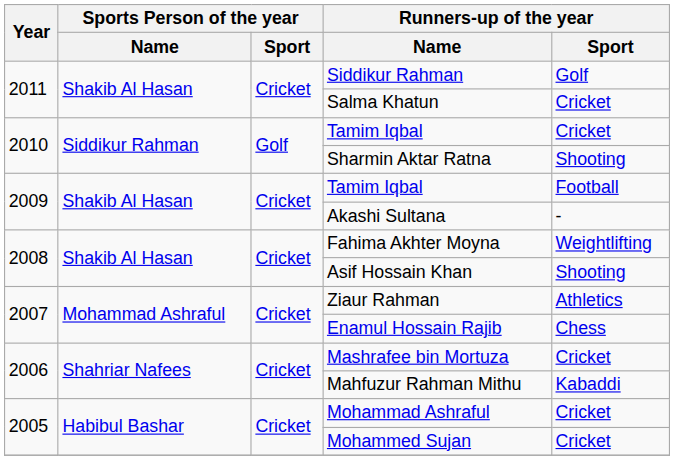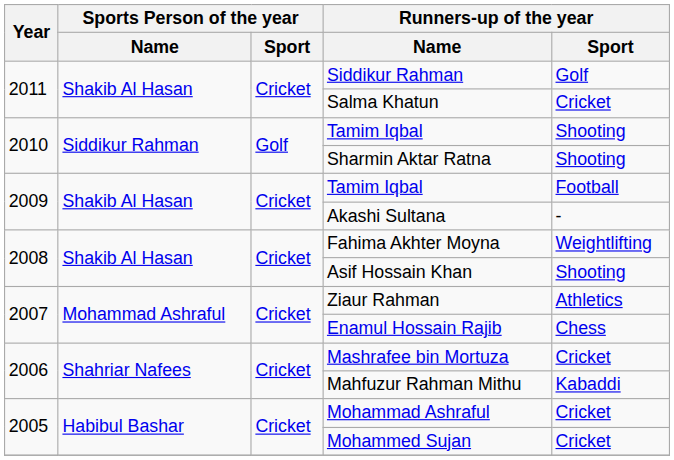2010 / Tamim Iqbal | Runners-up of the year / Sport: Cricket -> Shooting
